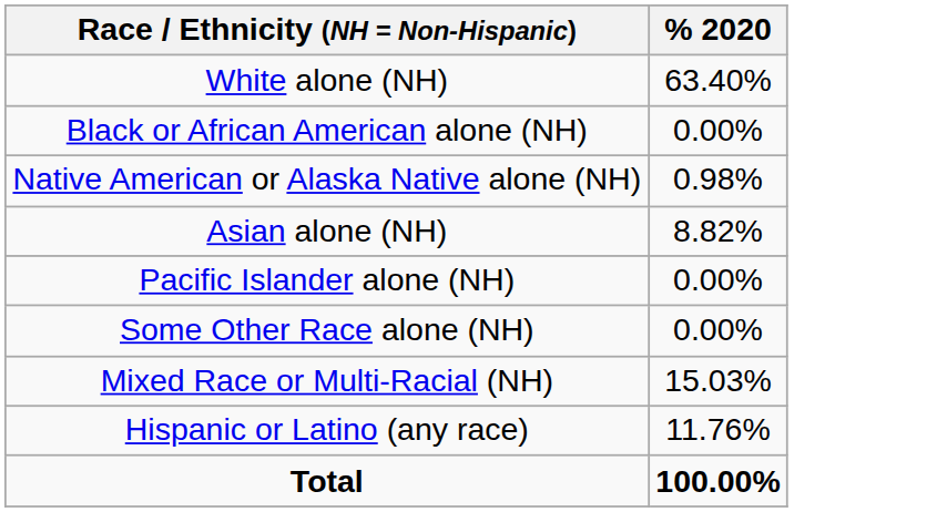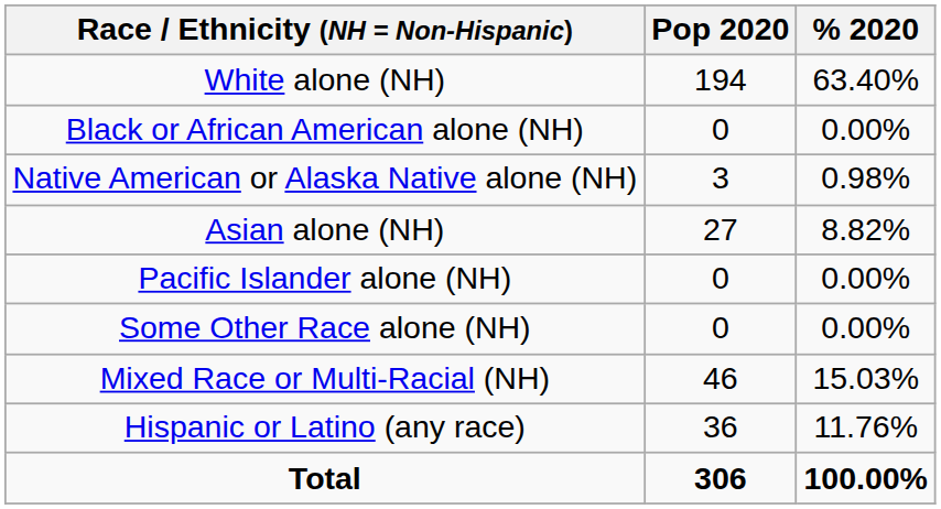+ column: Pop 2020 | 194 | 0 | 3 | 27 | 0 | 0 | 46 | 36 | 306
